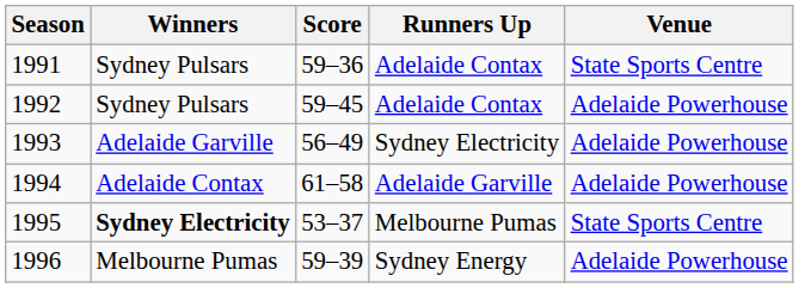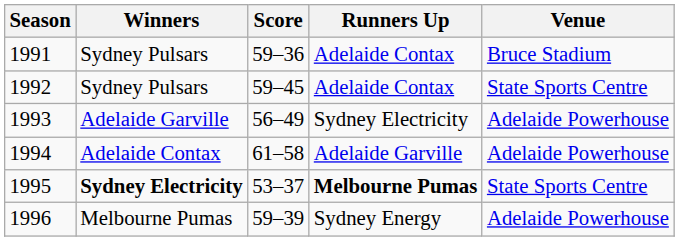1991 | Venue: State Sports Centre -> Bruce Stadium
1992 | Venue: Adelaide Powerhouse -> State Sports Centre
1995 | Runners Up: normal -> bold
